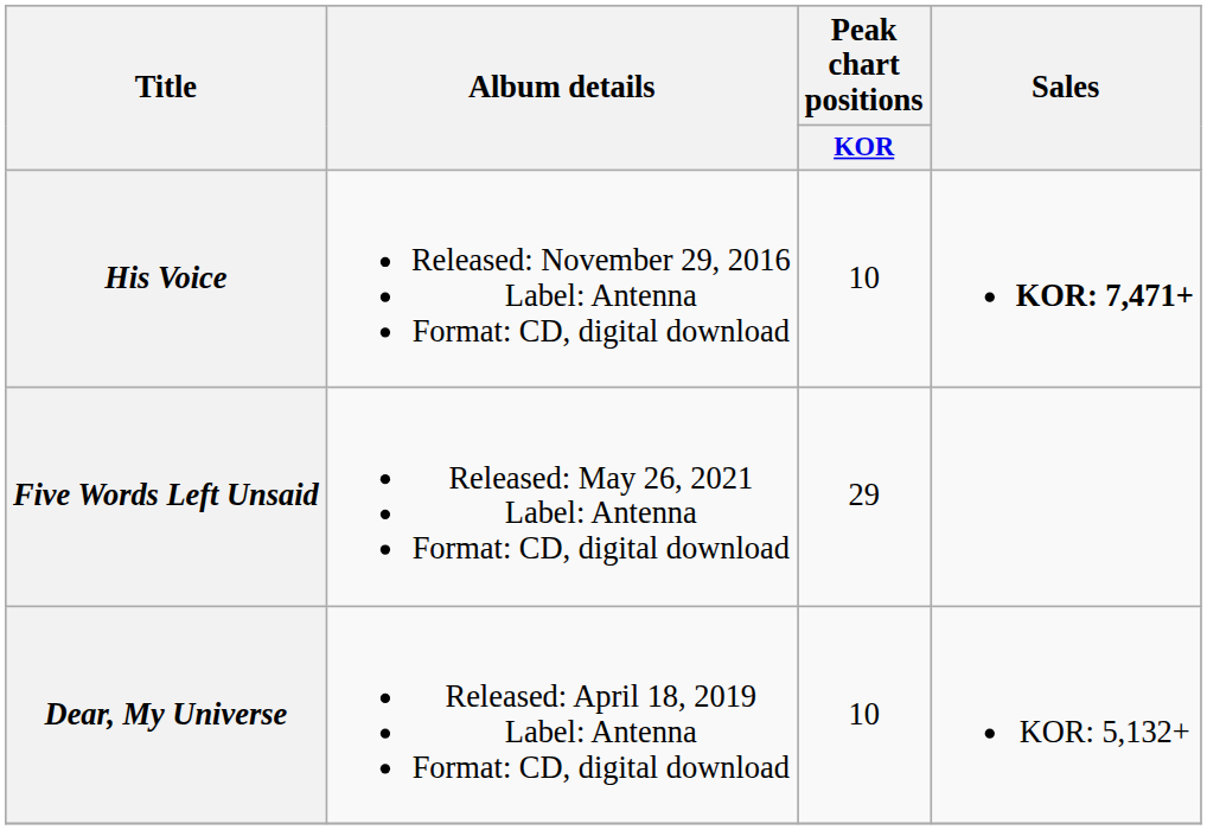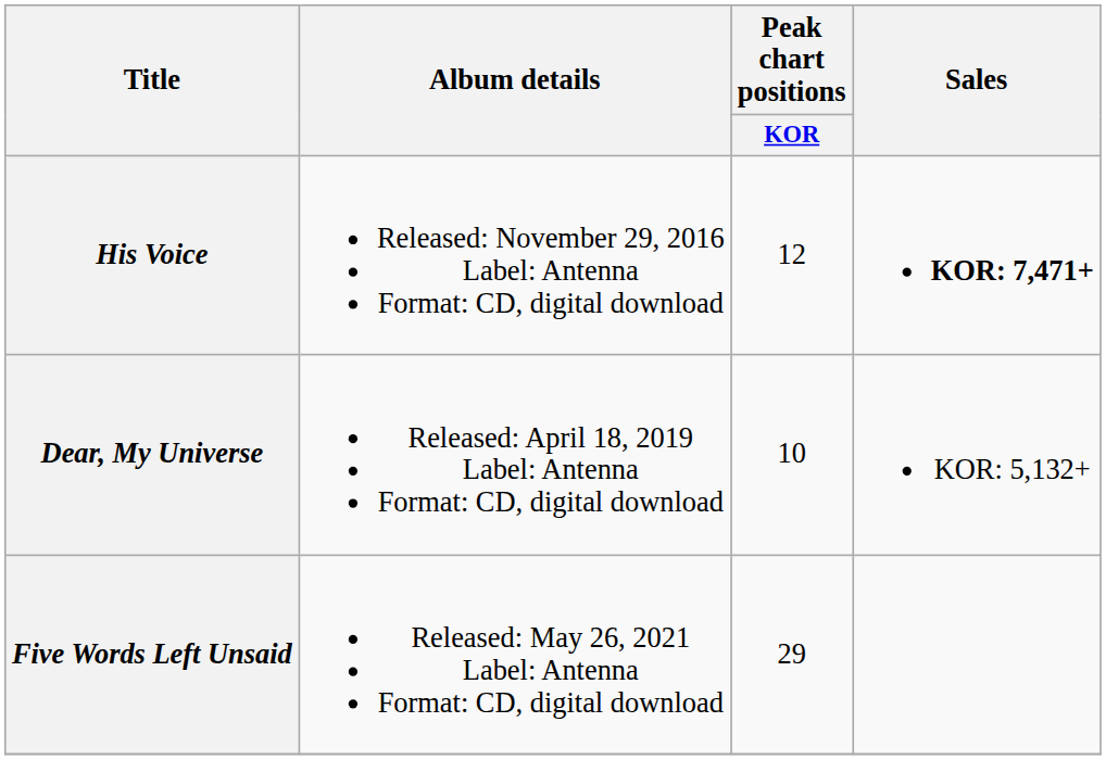His Voice | Peak chart positions / KOR: 10 -> 12
rows swapped: Dear, My Universe <-> Five Words Left Unsaid
